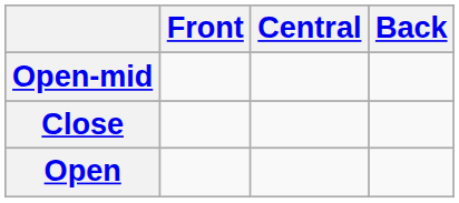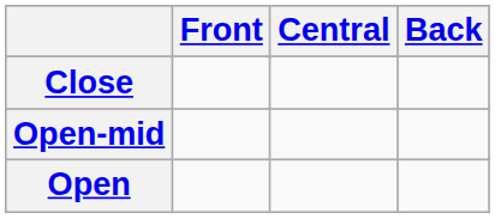rows swapped: Close <-> Open-mid
